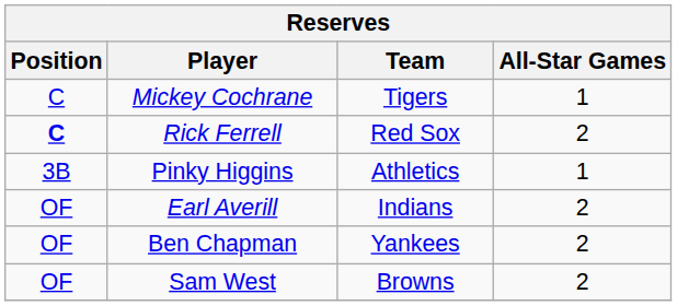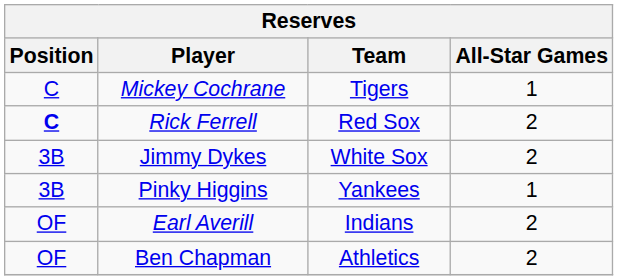+ row: 3B | Jimmy Dykes | White Sox | 2
Pinky Higgins | Team: Athletics -> Yankees
Ben Chapman | Team: Yankees -> Athletics
- row: OF | Sam West | Browns | 2
